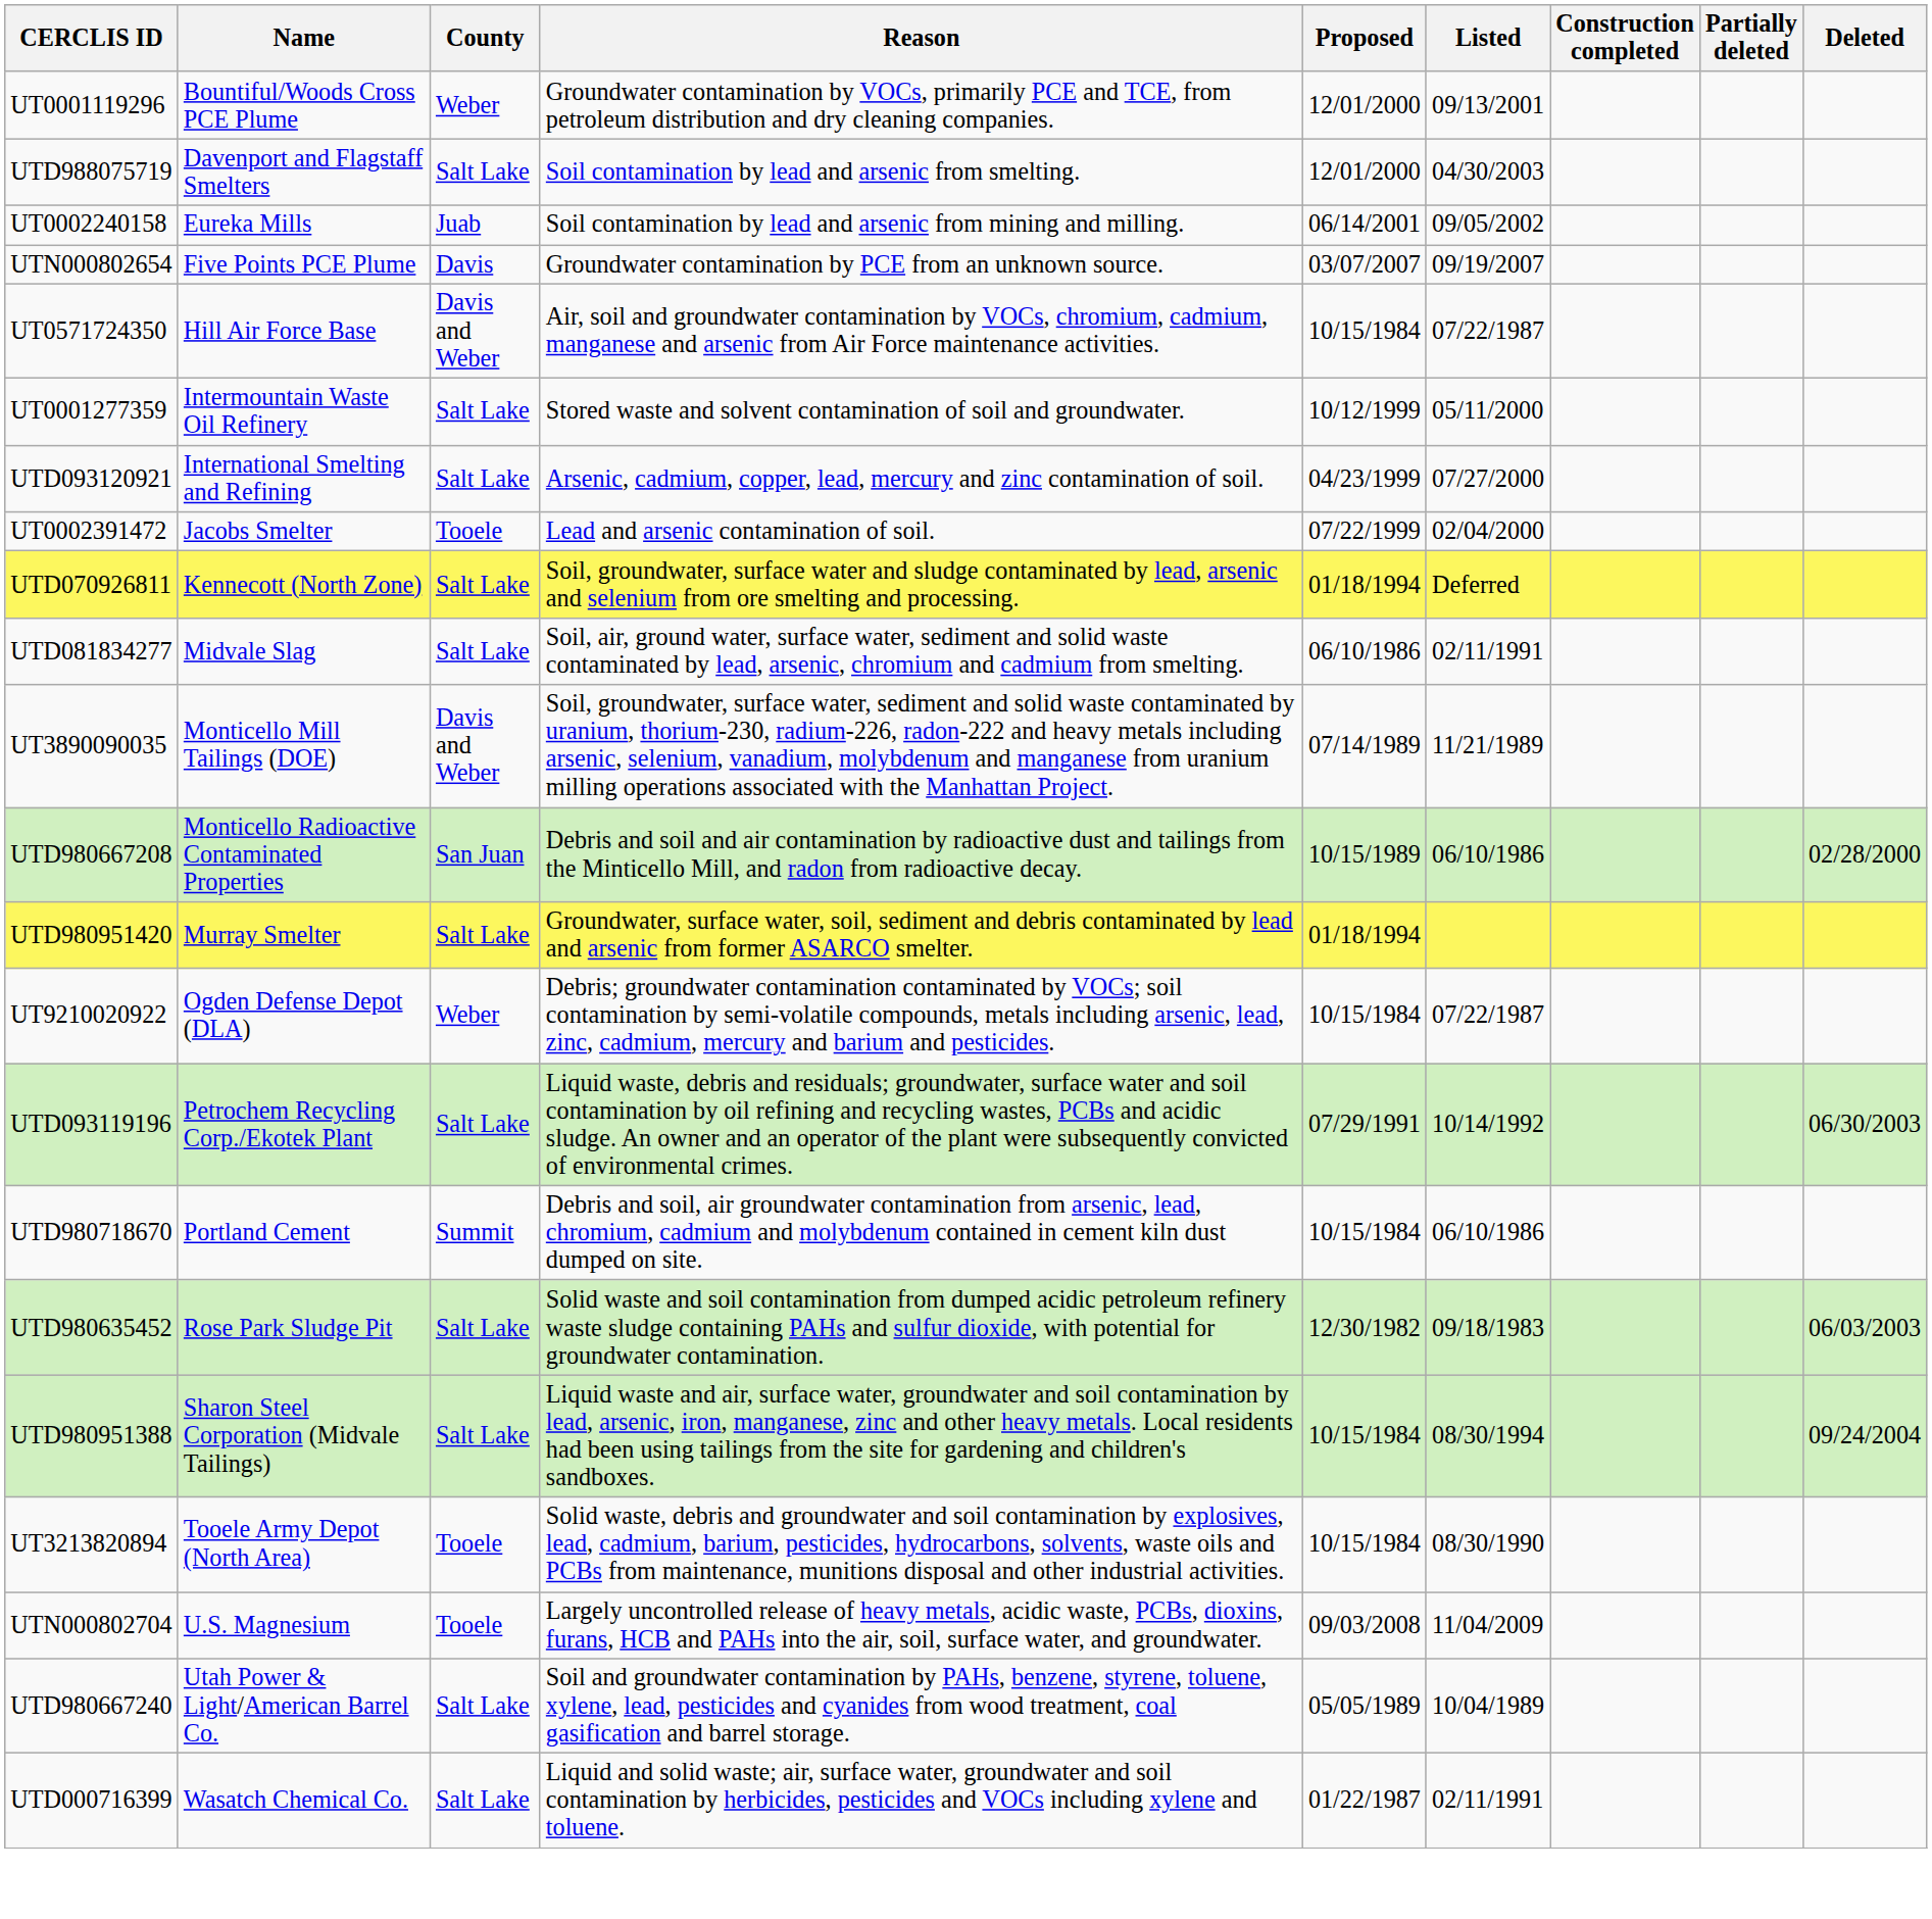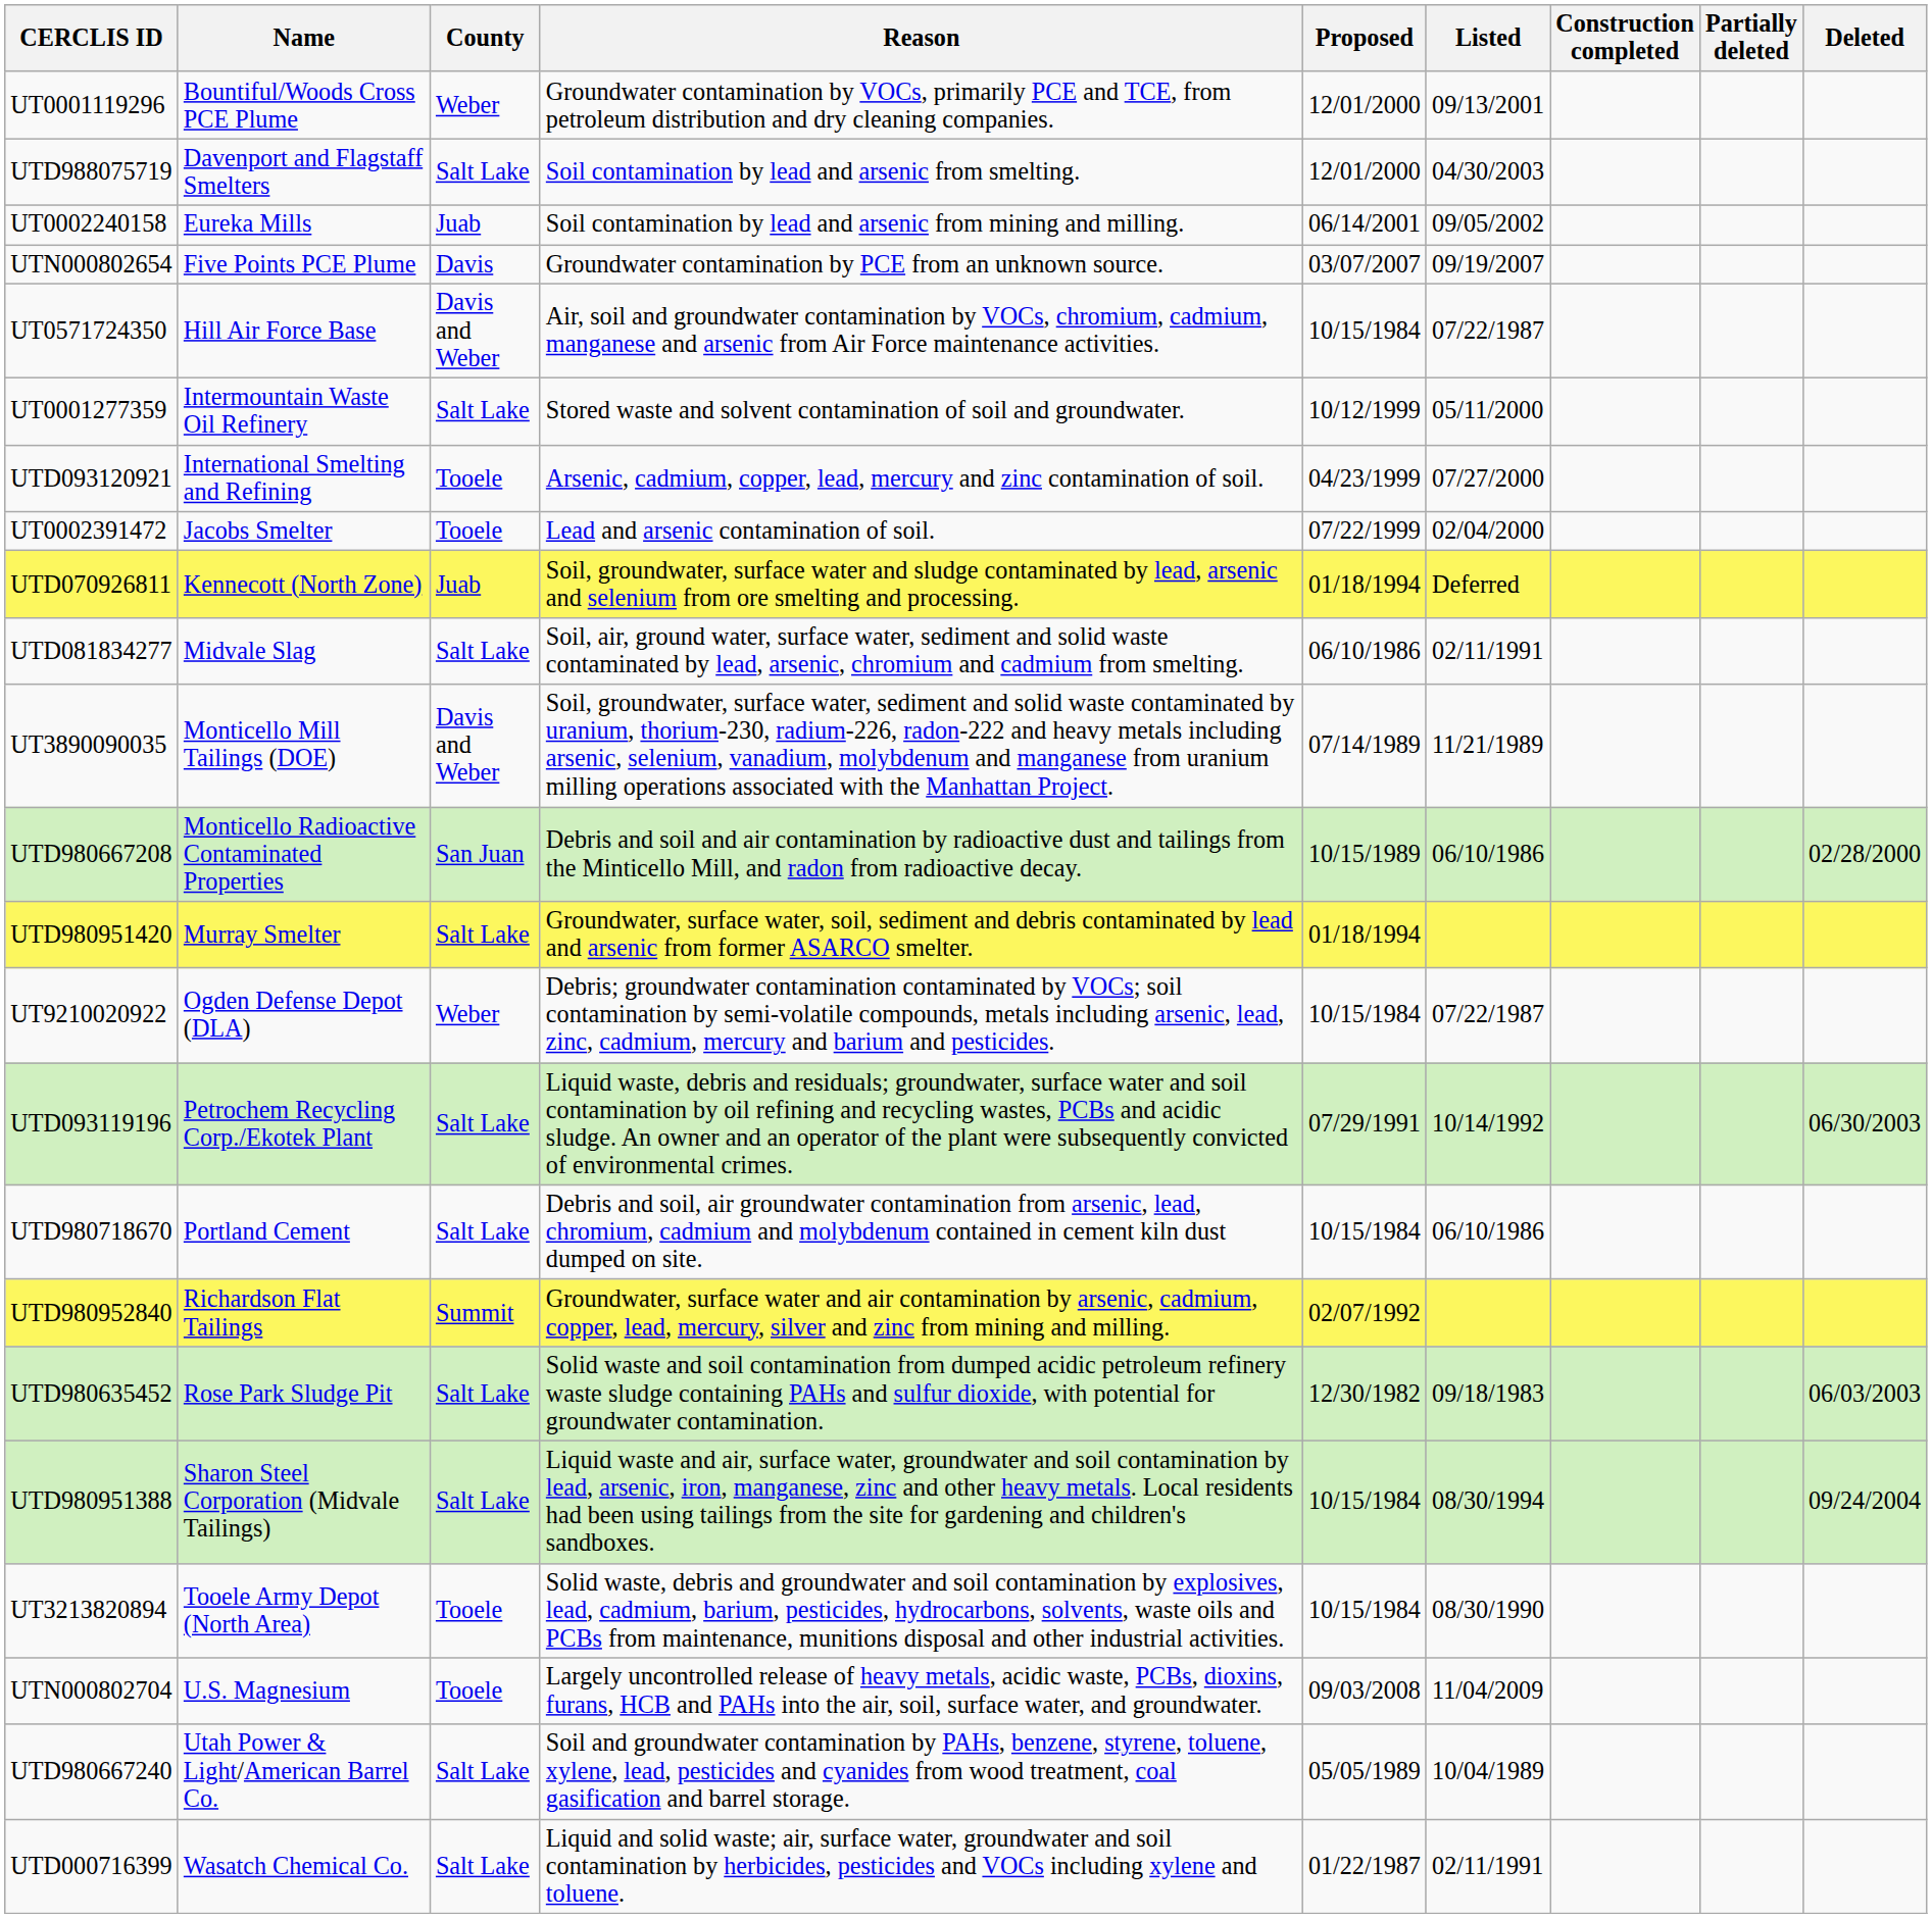UTD093120921 | County: Salt Lake -> Tooele
UTD070926811 | County: Salt Lake -> Juab
UTD980718670 | County: Summit -> Salt Lake
+ row: UTD980952840 | Richardson Flat Tailings | Summit | Groundwater, surface water and air contamination by arsenic, cadmium, copper, lead, mercury, silver and zinc from mining and milling. | 02/07/1992
